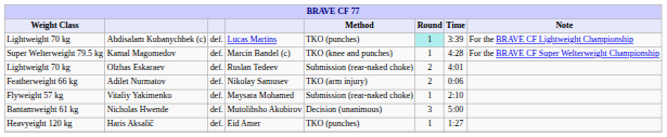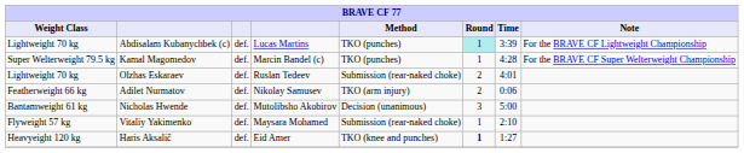Kamal Magomedov | Method: TKO (knee and punches) -> TKO (punches)
rows swapped: Vitaliy Yakimenko <-> Nicholas Hwende
Haris Aksalič | Method: TKO (punches) -> TKO (knee and punches)
Haris Aksalič | Round: normal -> bold
